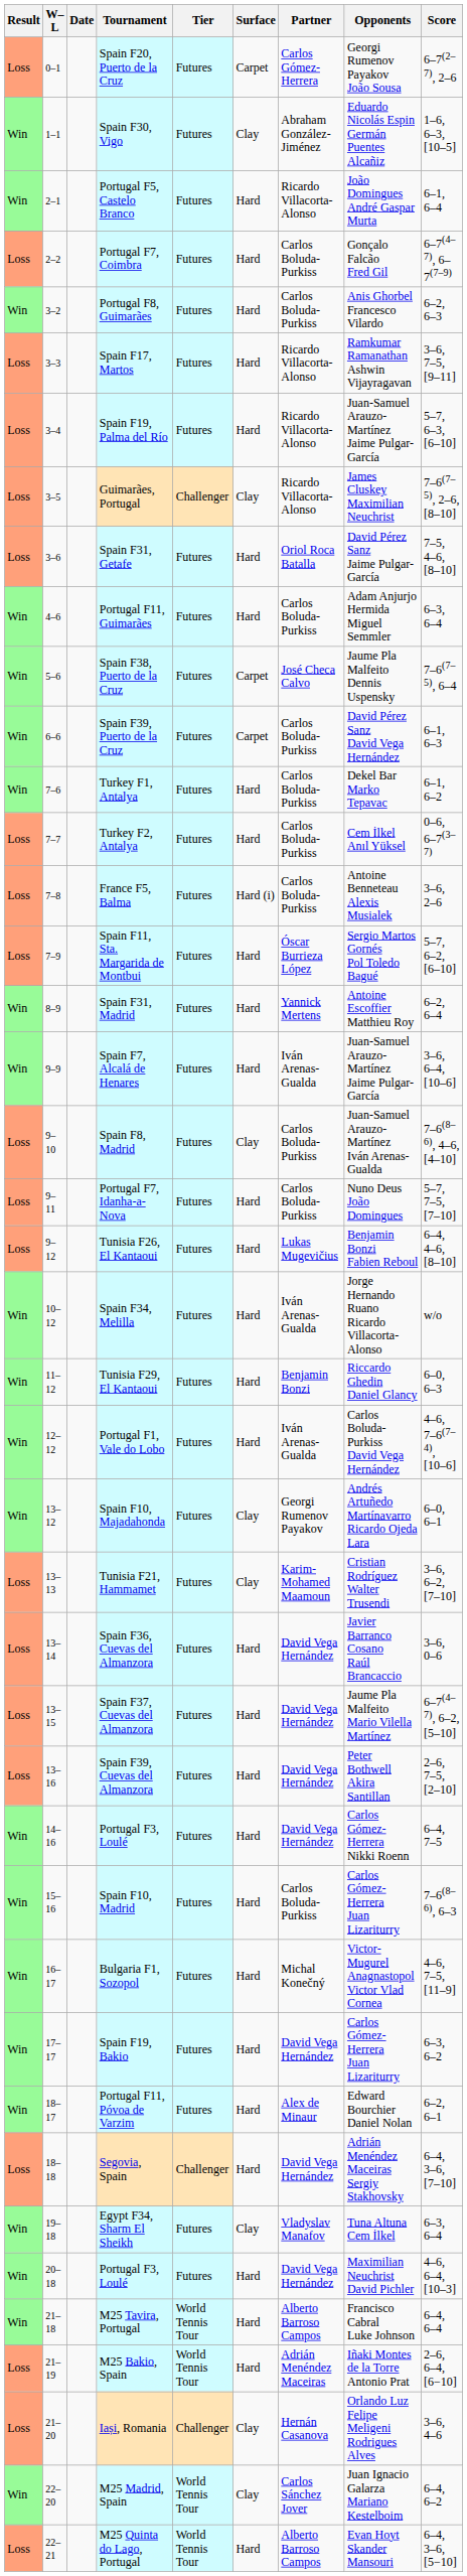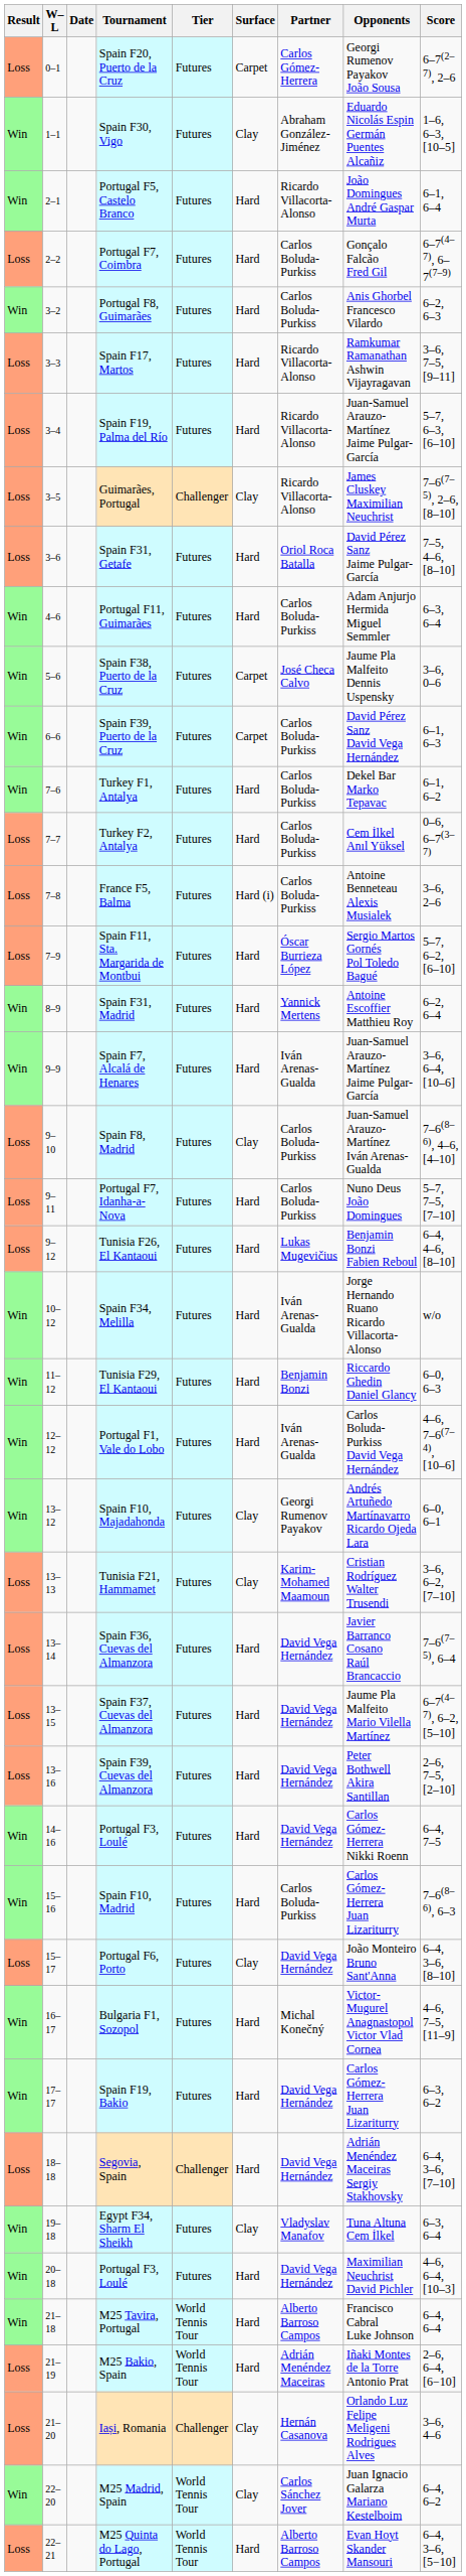Spain F38, Puerto de la Cruz | Score: 7–6(7–5), 6–4 -> 3–6, 0–6
Spain F36, Cuevas del Almanzora | Score: 3–6, 0–6 -> 7–6(7–5), 6–4
+ row: Loss | 15–17 | Portugal F6, Porto | Futures | Clay | David Vega Hernández | João Monteiro Bruno Sant'Anna | 6–4, 3–6, [8–10]
- row: Win | 18–17 | Portugal F11, Póvoa de Varzim | Futures | Hard | Alex de Minaur | Edward Bourchier Daniel Nolan | 6–2, 6–1
